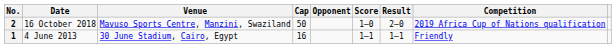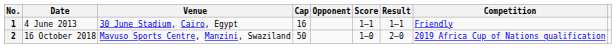rows swapped: 1 <-> 2
